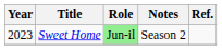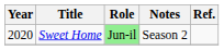Sweet Home | Year: 2023 -> 2020
